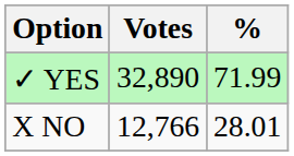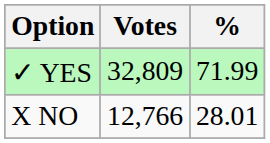✓ YES | Votes: 32,890 -> 32,809
